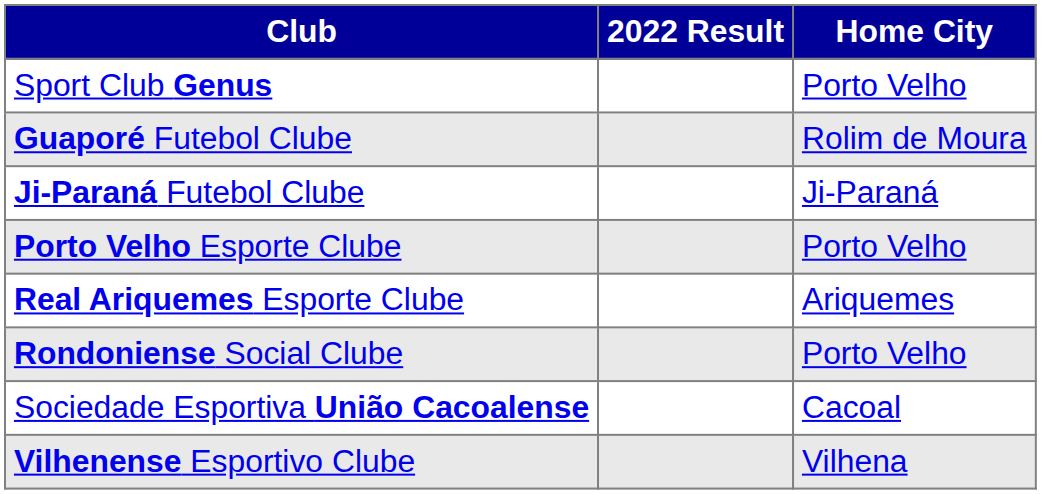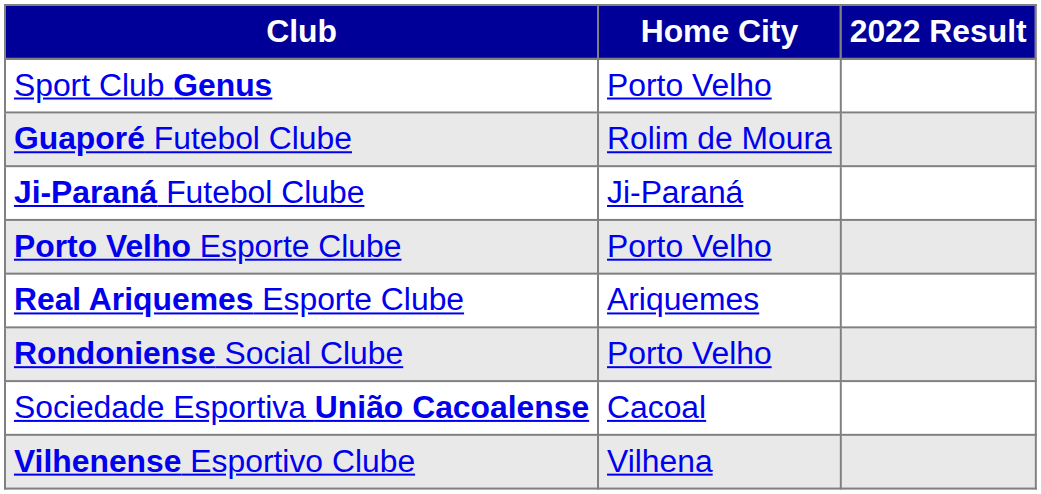columns swapped: Home City <-> 2022 Result
